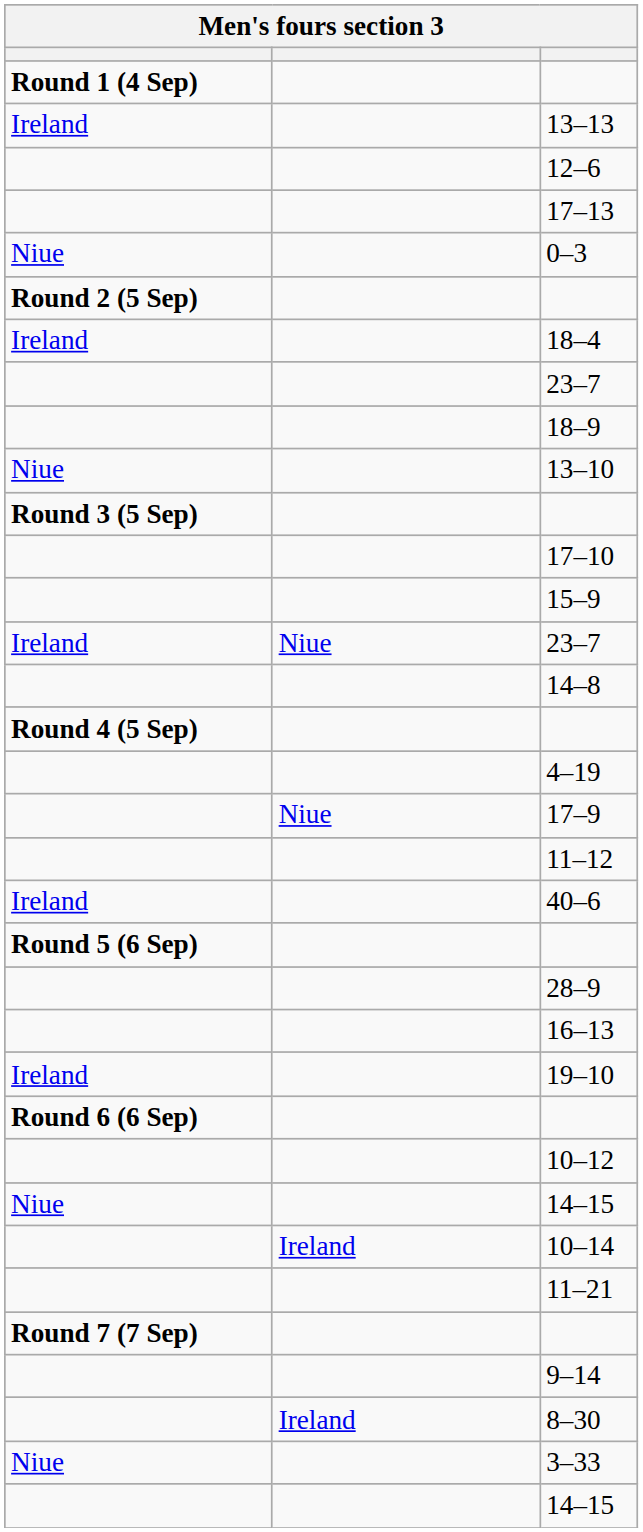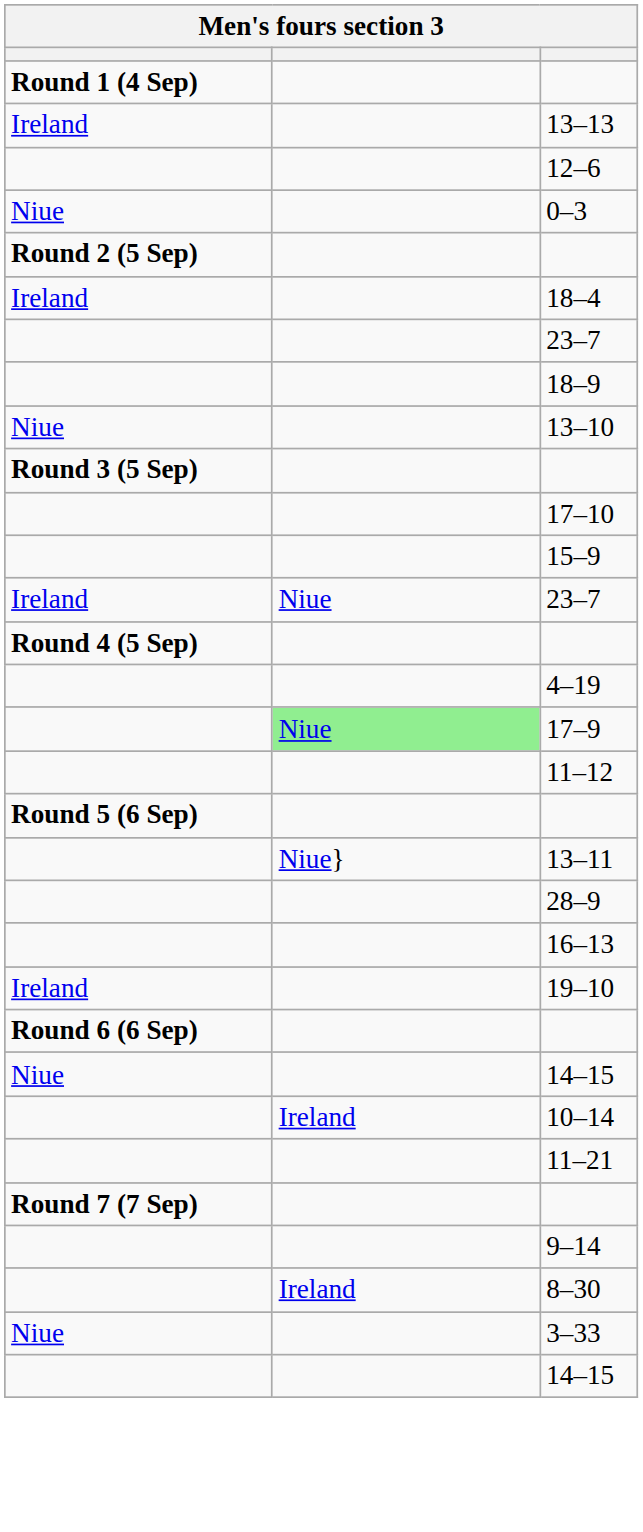- row: 17–13
- row: 14–8
17–9 | column 2: no background -> lightgreen background
- row: Ireland | 40–6
+ row: Niue} | 13–11
- row: 10–12
